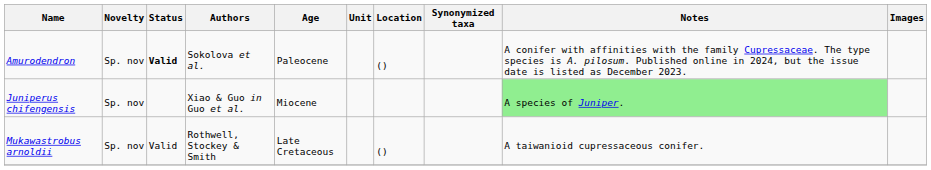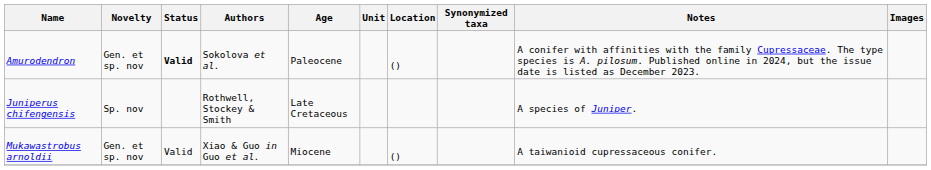Amurodendron | Novelty: Sp. nov -> Gen. et sp. nov
Juniperus chifengensis | Authors: Xiao & Guo in Guo et al. -> Rothwell, Stockey & Smith
Juniperus chifengensis | Age: Miocene -> Late Cretaceous
Juniperus chifengensis | Notes: lightgreen background -> no background
Mukawastrobus arnoldii | Novelty: Sp. nov -> Gen. et sp. nov
Mukawastrobus arnoldii | Authors: Rothwell, Stockey & Smith -> Xiao & Guo in Guo et al.
Mukawastrobus arnoldii | Age: Late Cretaceous -> Miocene
